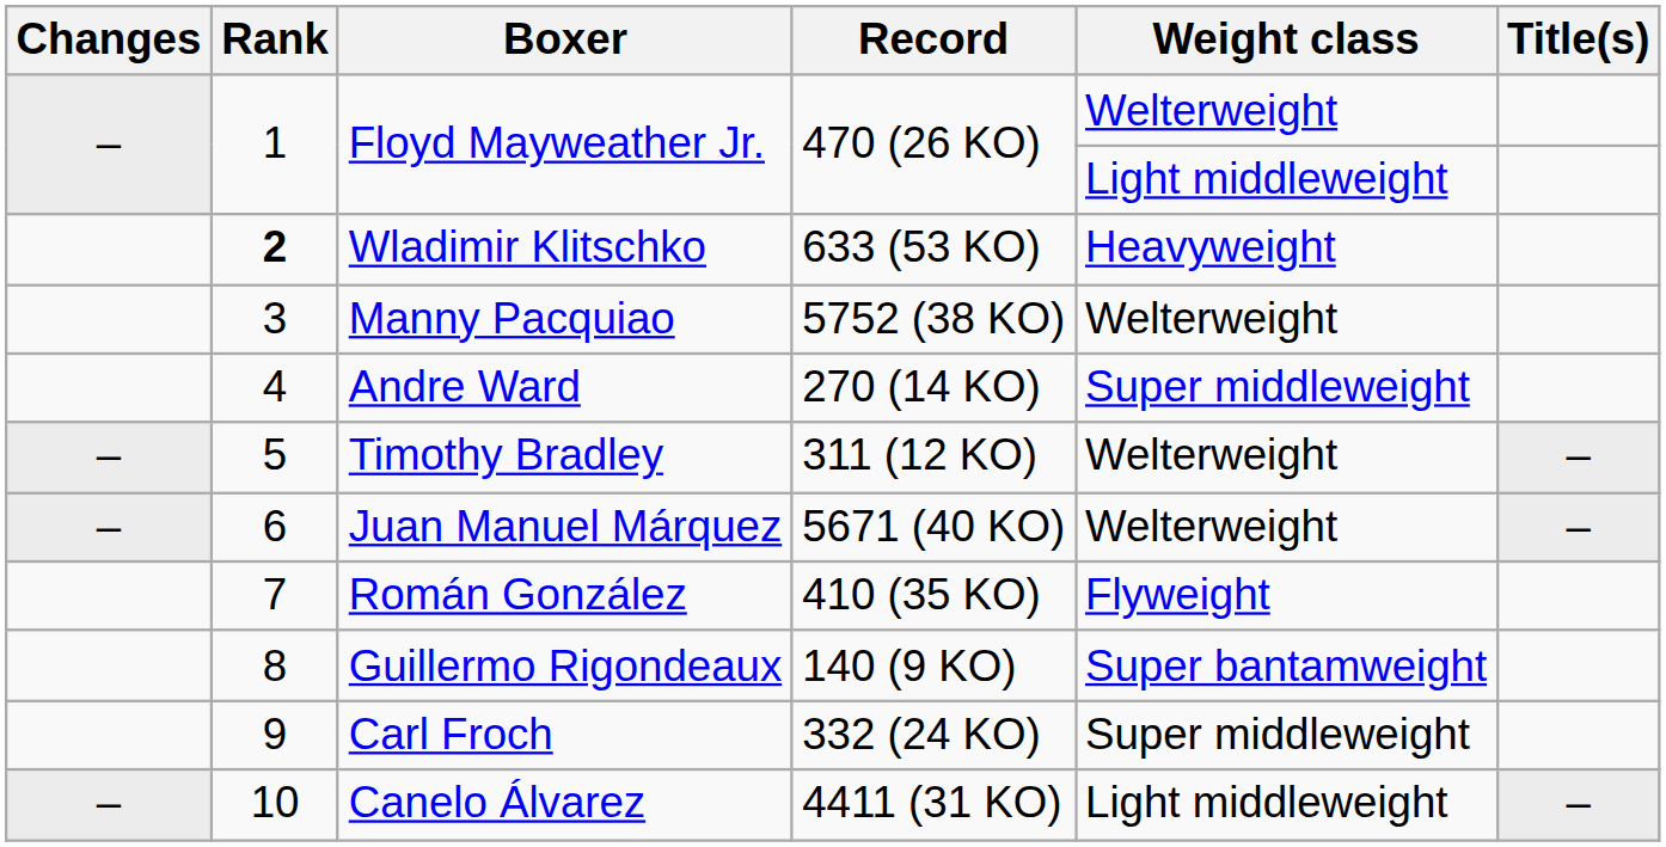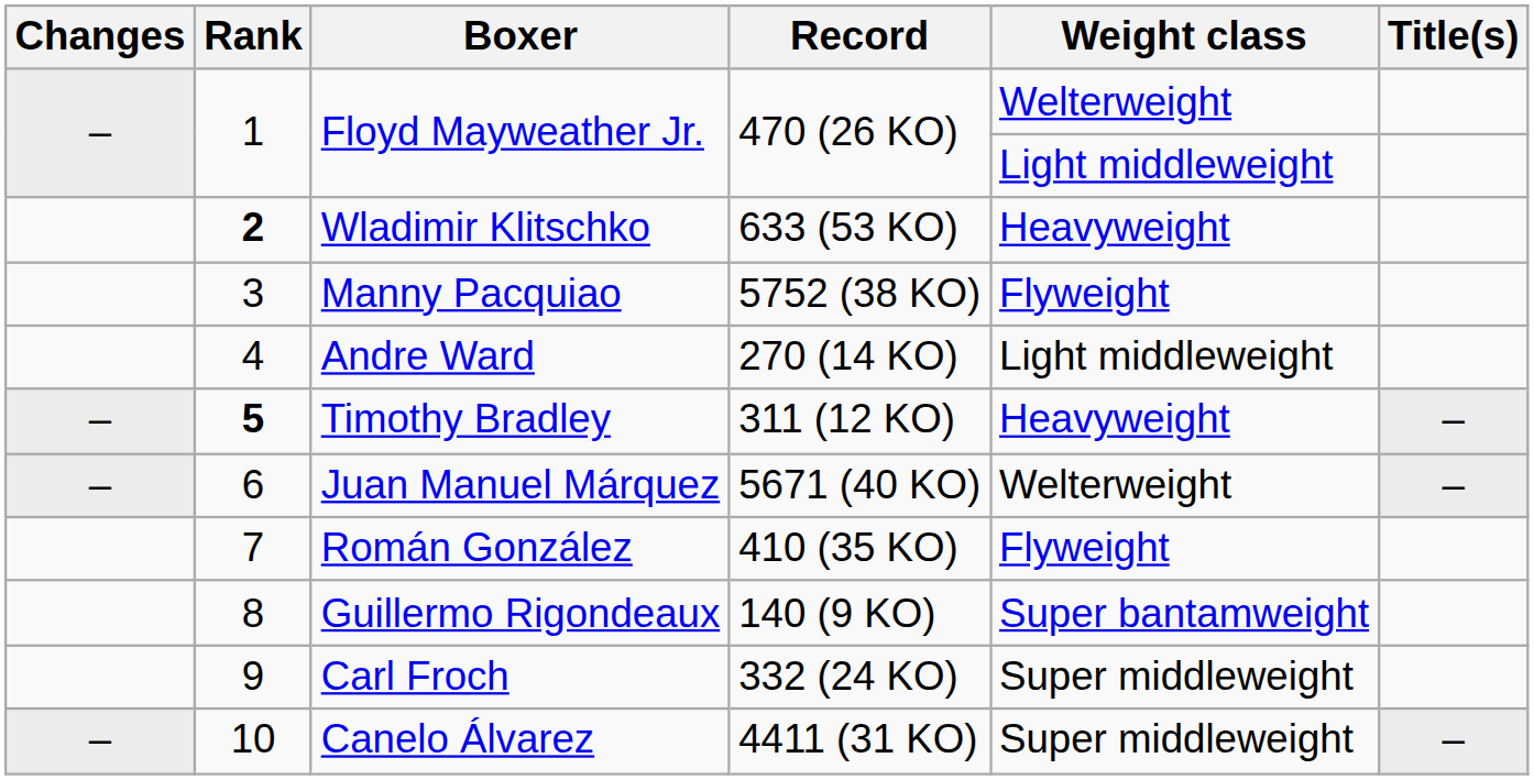Manny Pacquiao | Weight class: Welterweight -> Flyweight
Andre Ward | Weight class: Super middleweight -> Light middleweight
Timothy Bradley | Rank: normal -> bold
Timothy Bradley | Weight class: Welterweight -> Heavyweight
Canelo Álvarez | Weight class: Light middleweight -> Super middleweight
